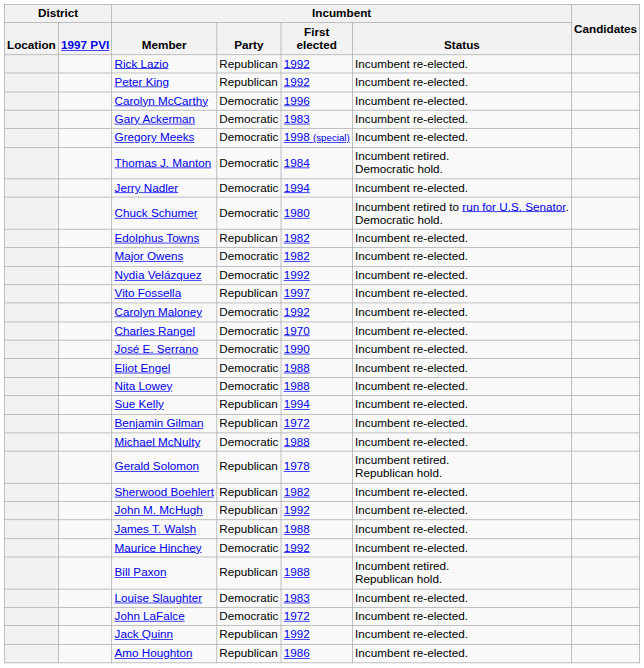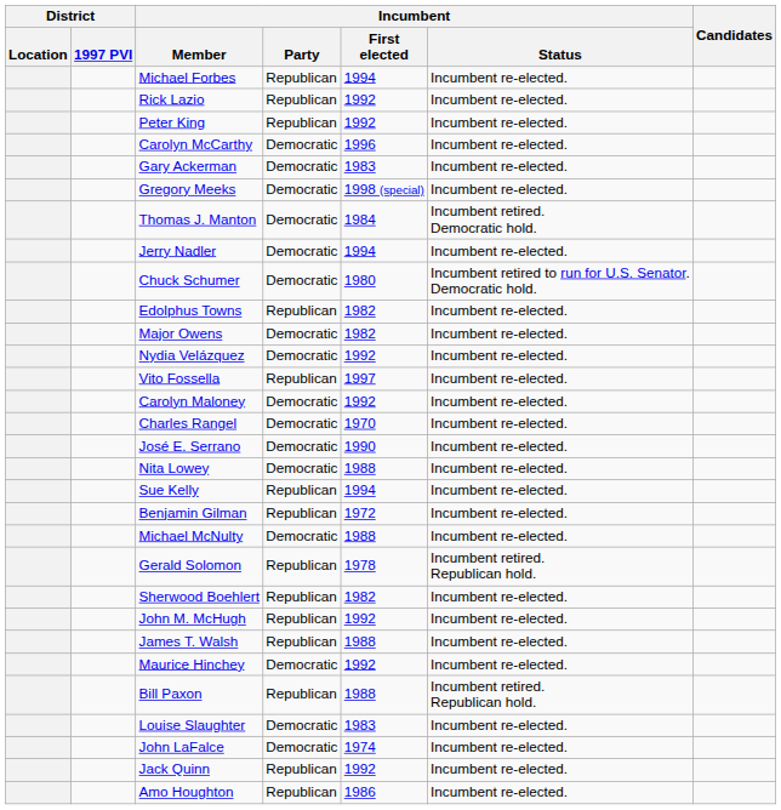+ row: Michael Forbes | Republican | 1994 | Incumbent re-elected.
- row: Eliot Engel | Democratic | 1988 | Incumbent re-elected.
John LaFalce | Incumbent / First elected: 1972 -> 1974
